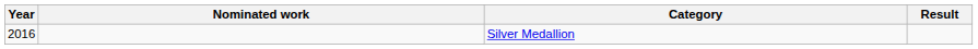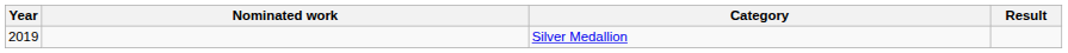Silver Medallion | Year: 2016 -> 2019
